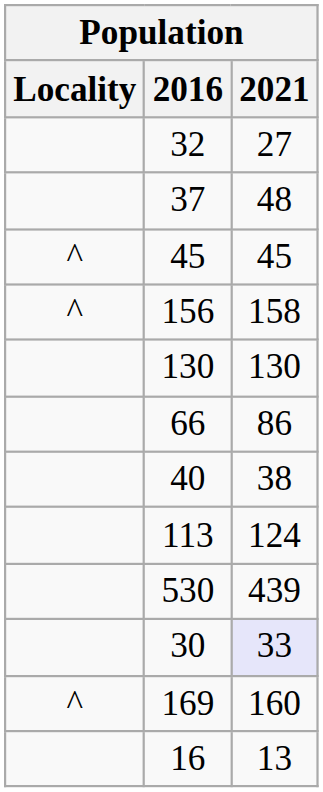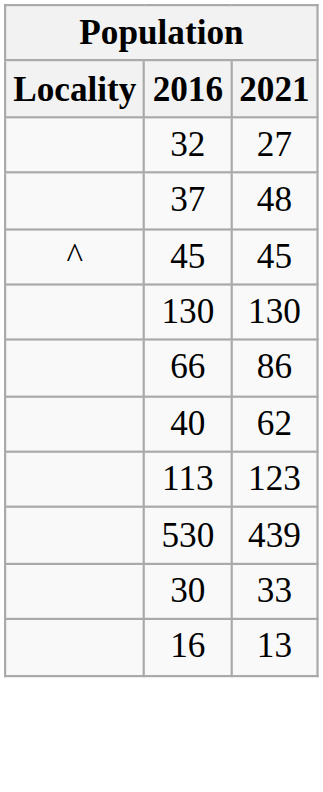- row: ^ | 156 | 158
40 | 2021: 38 -> 62
113 | 2021: 124 -> 123
30 | 2021: lavender background -> no background
- row: ^ | 169 | 160
